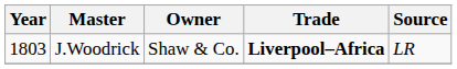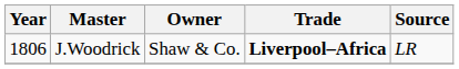J.Woodrick | Year: 1803 -> 1806
